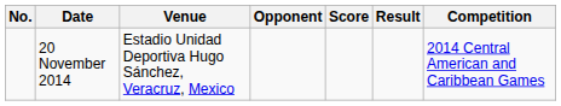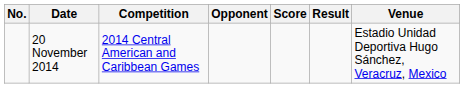columns swapped: Venue <-> Competition
